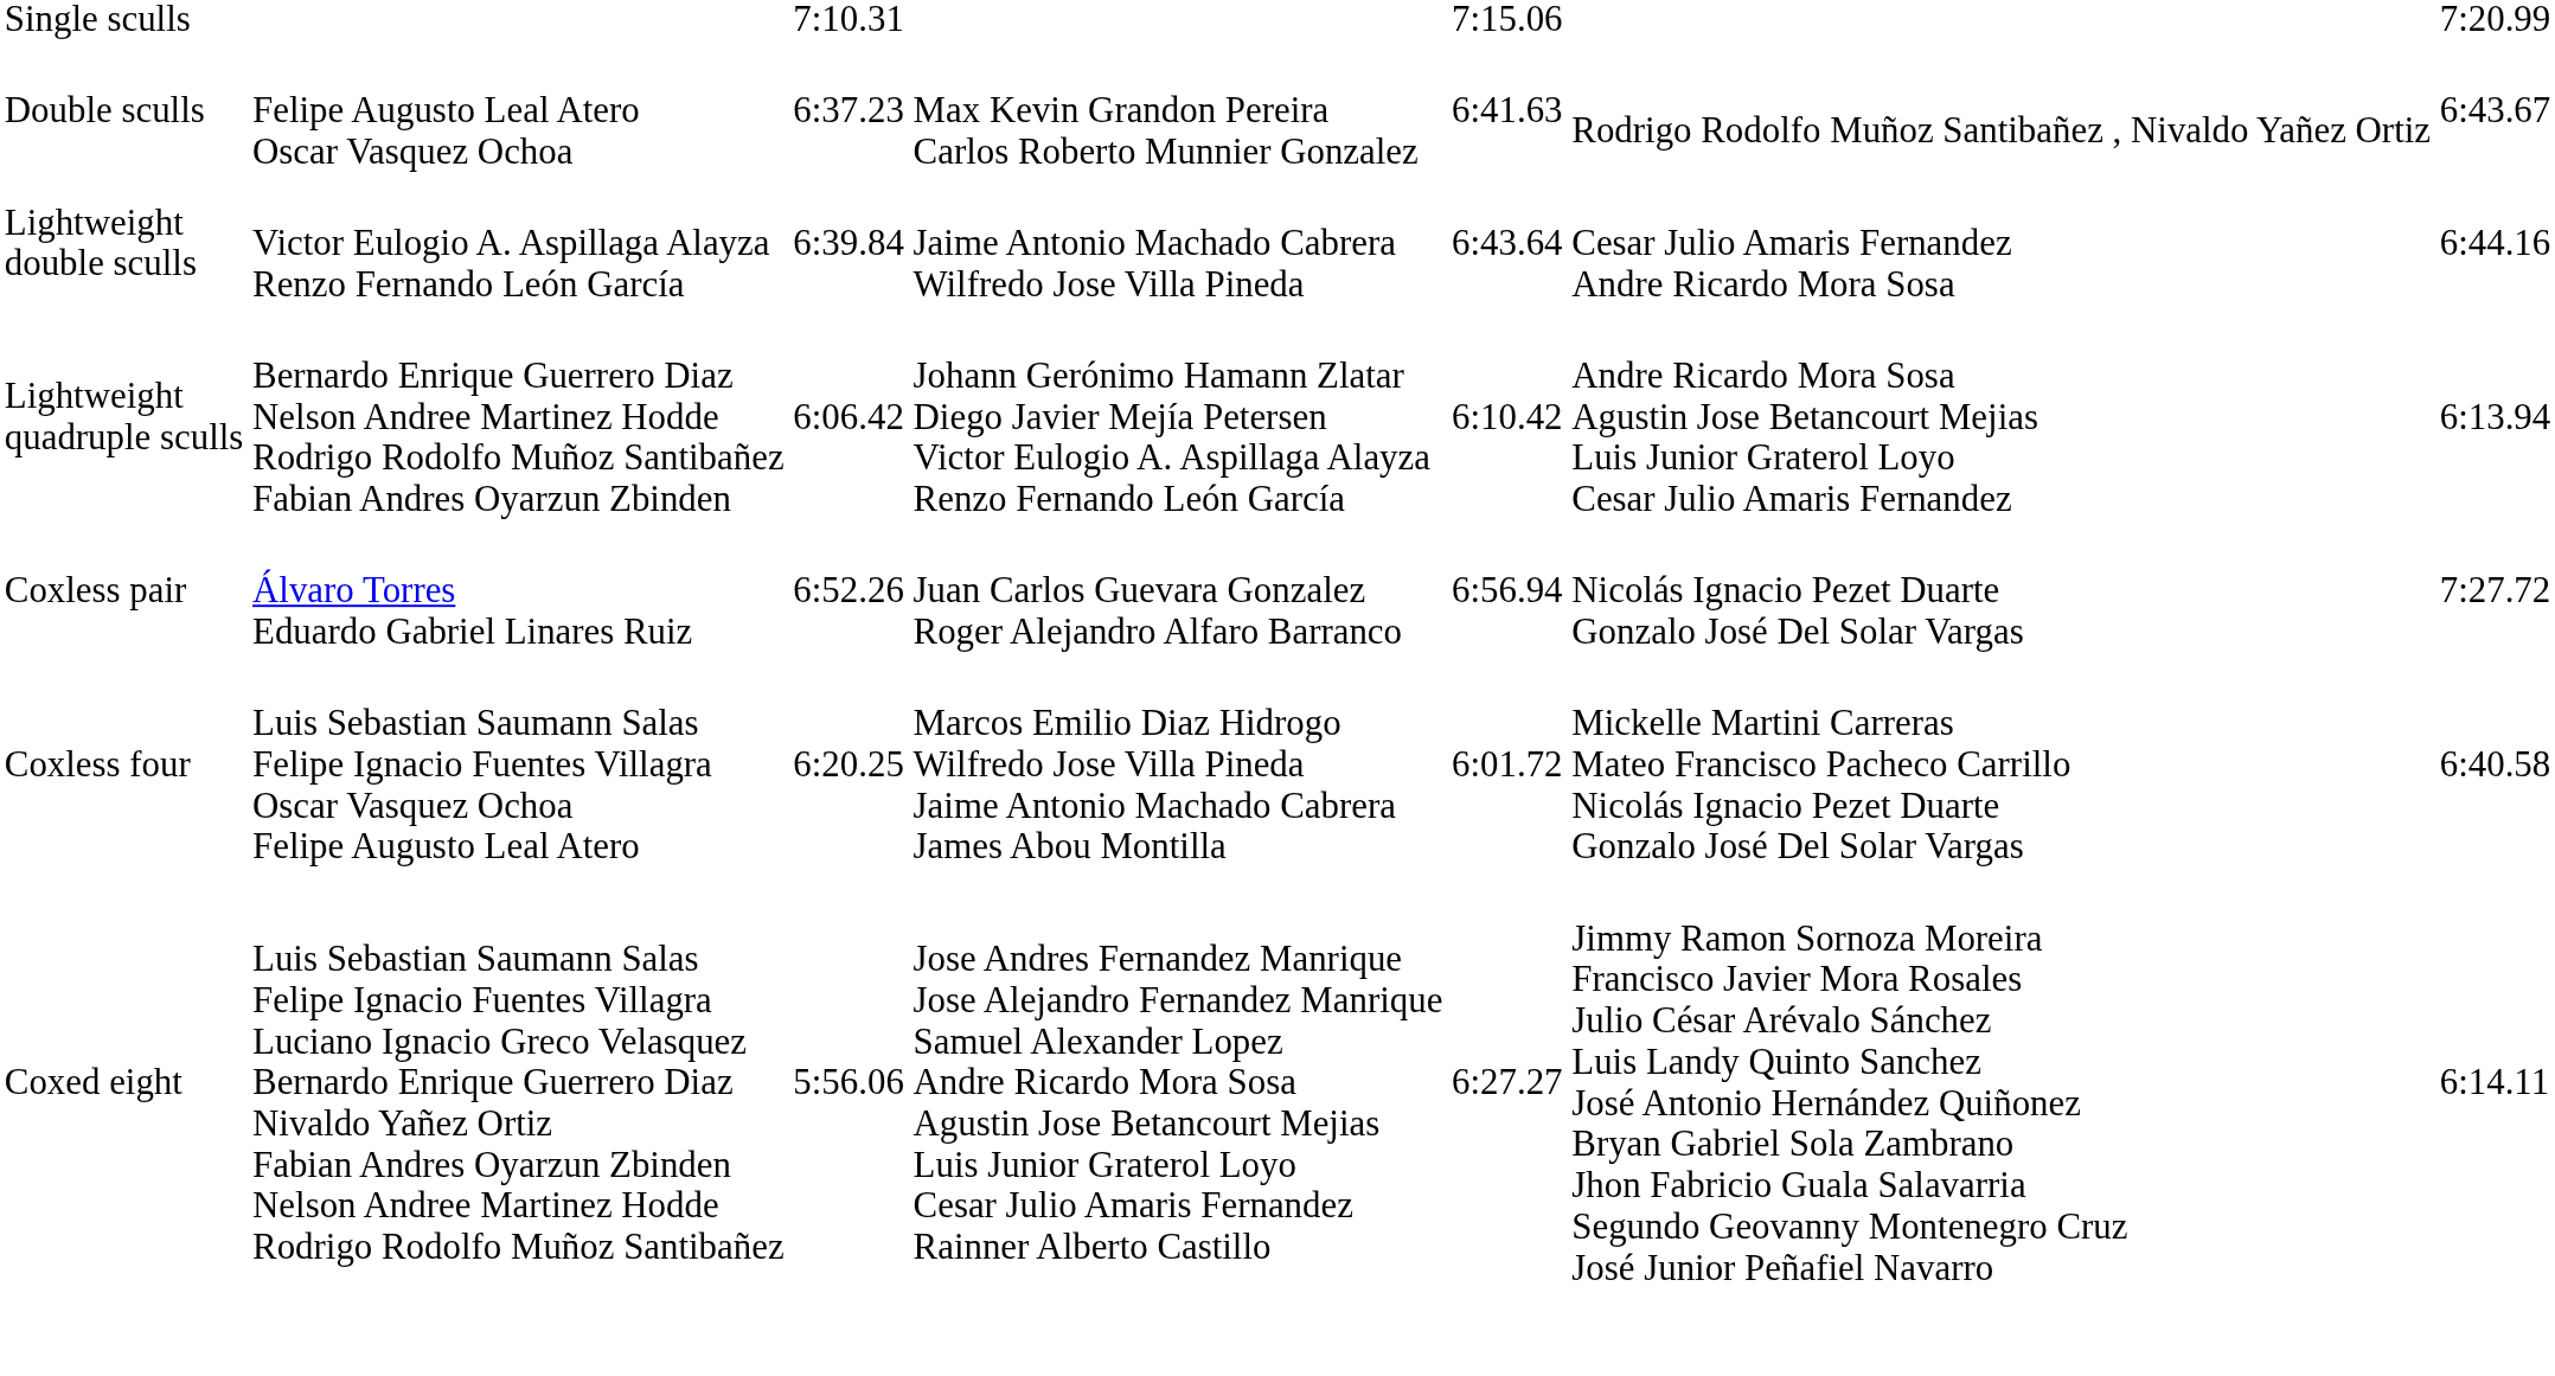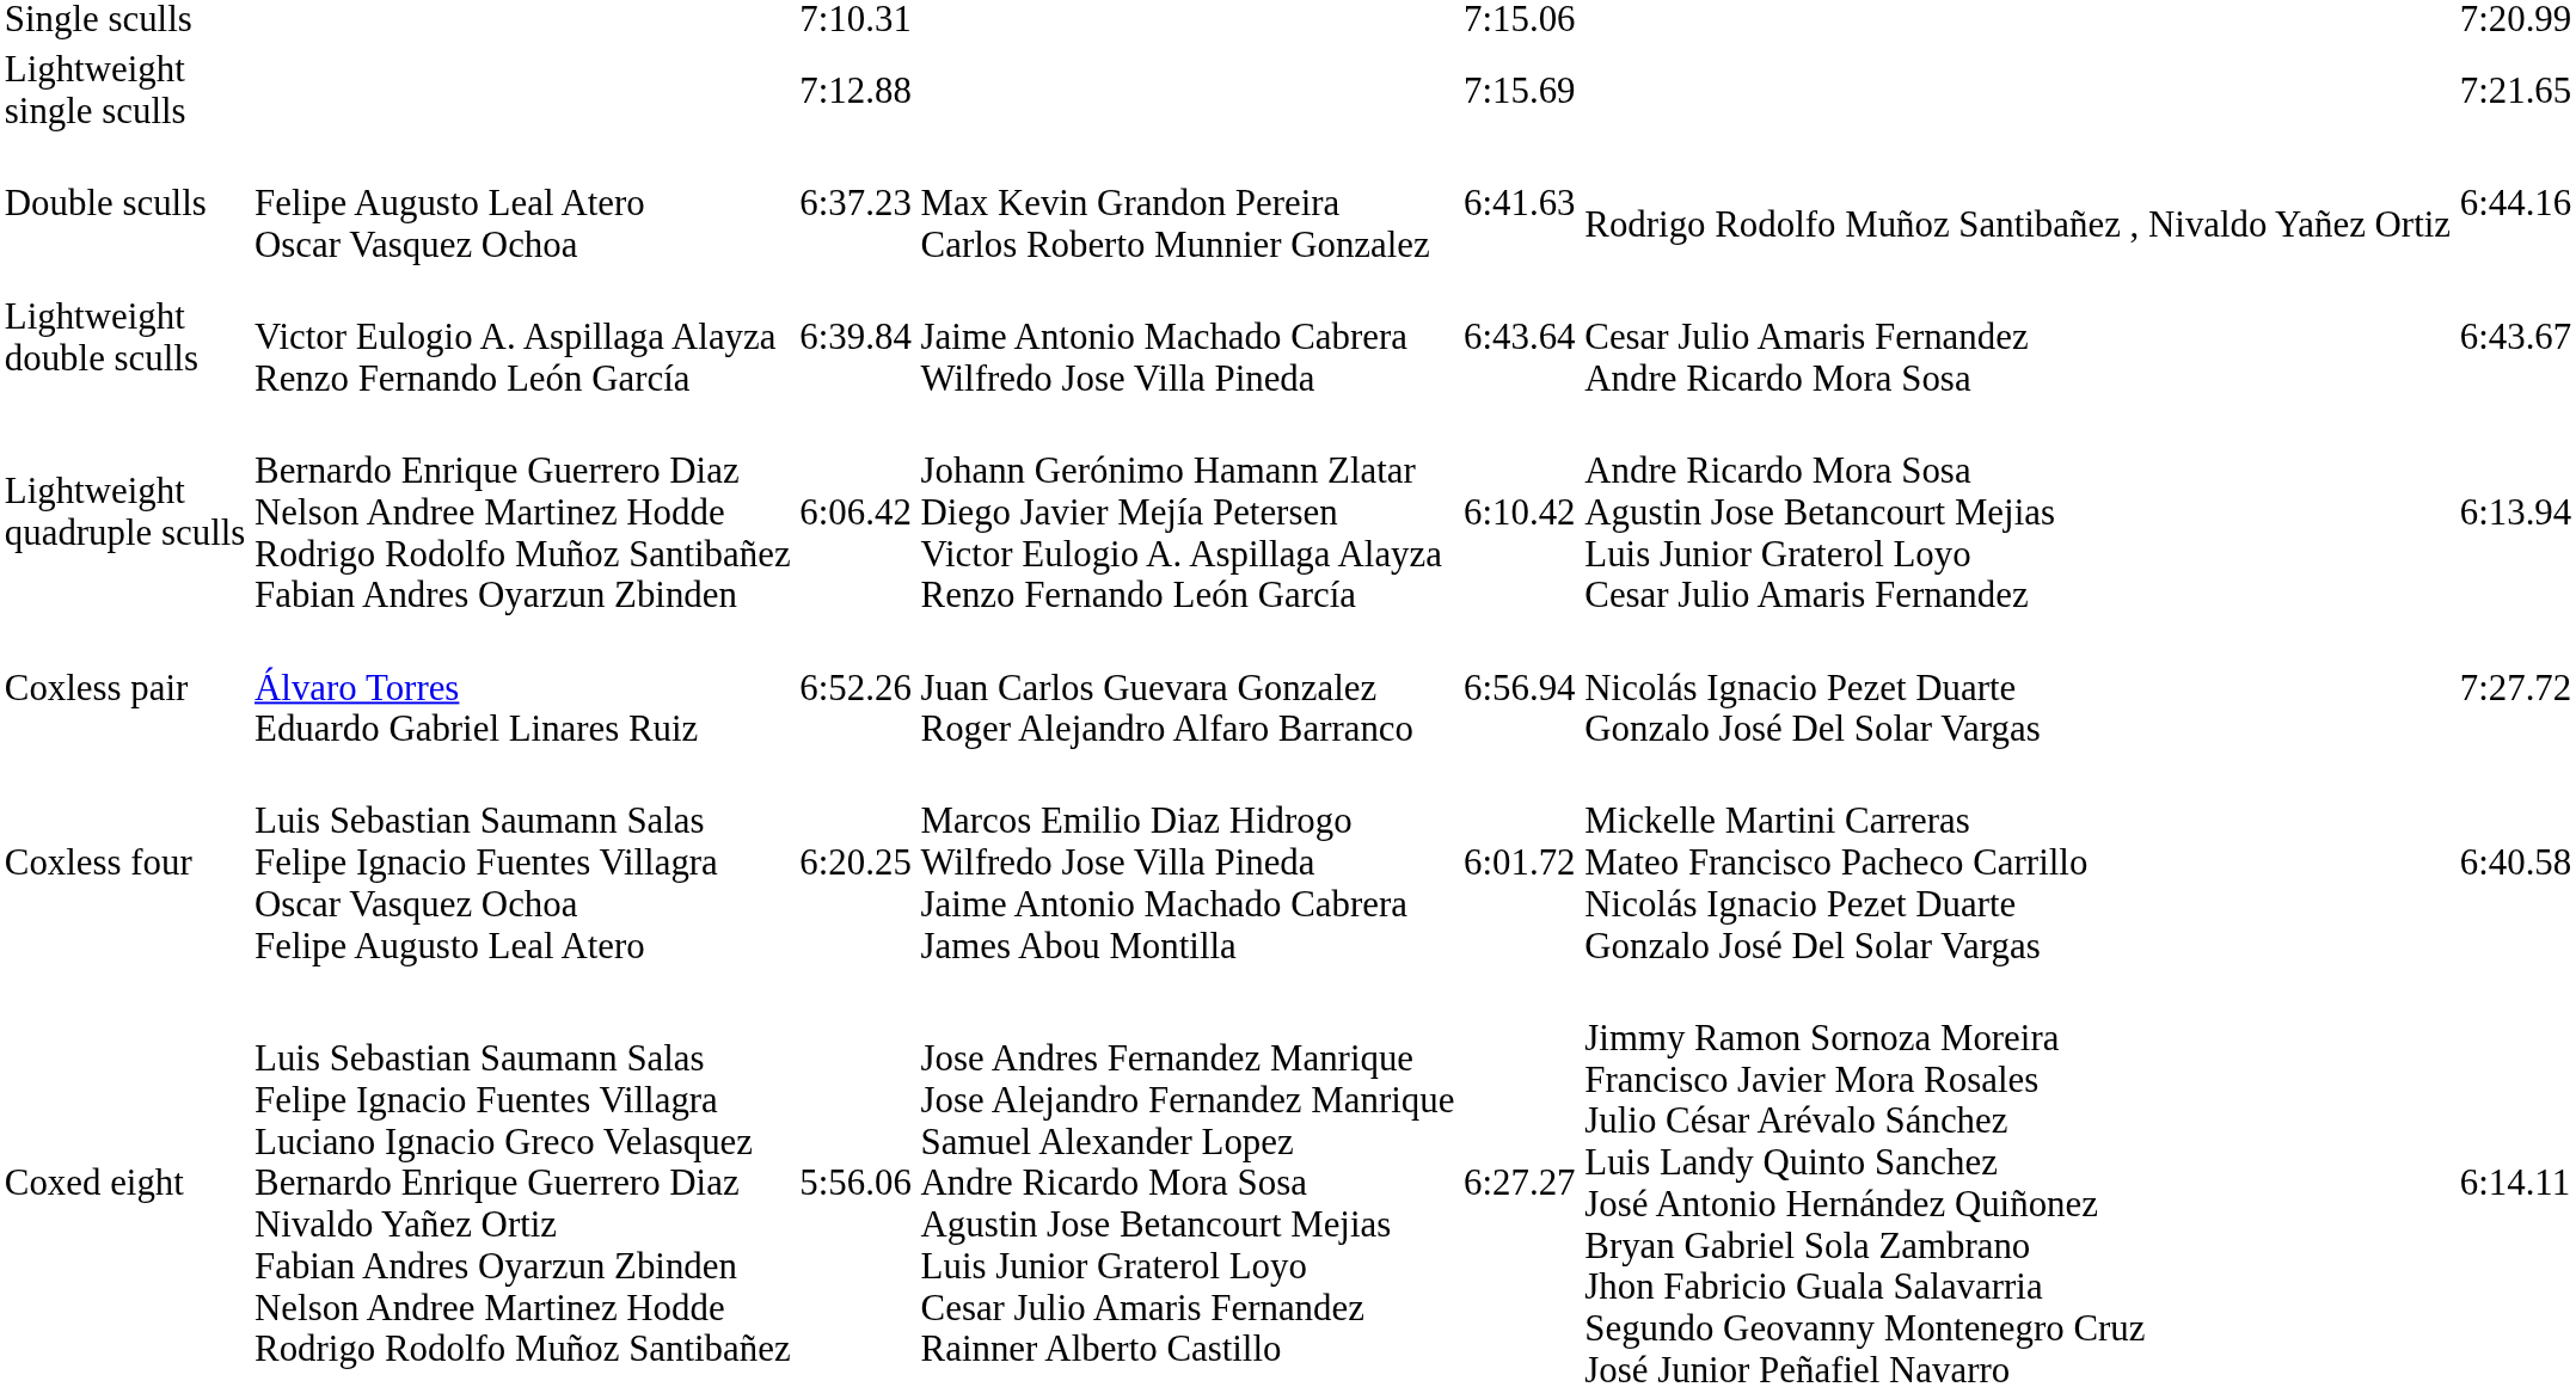+ row: Lightweight single sculls | 7:12.88 | 7:15.69 | 7:21.65
Double sculls | column 7: 6:43.67 -> 6:44.16
Lightweight double sculls | column 7: 6:44.16 -> 6:43.67
